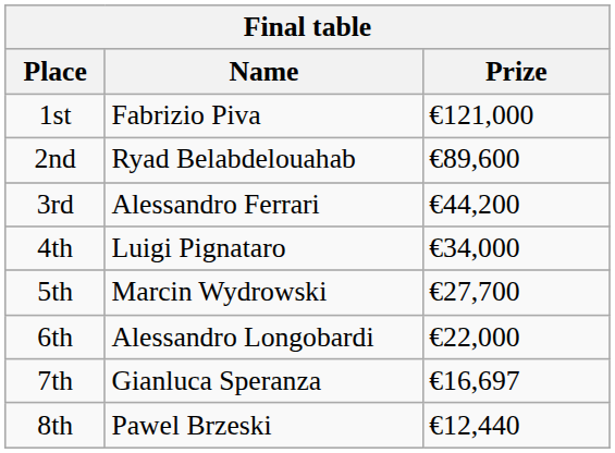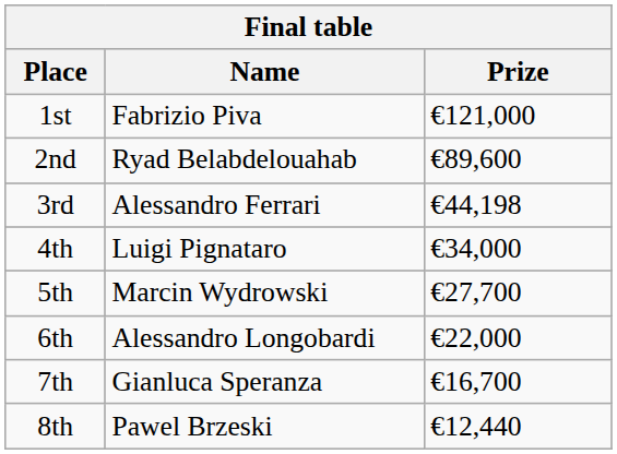3rd | Prize: €44,200 -> €44,198
7th | Prize: €16,697 -> €16,700
